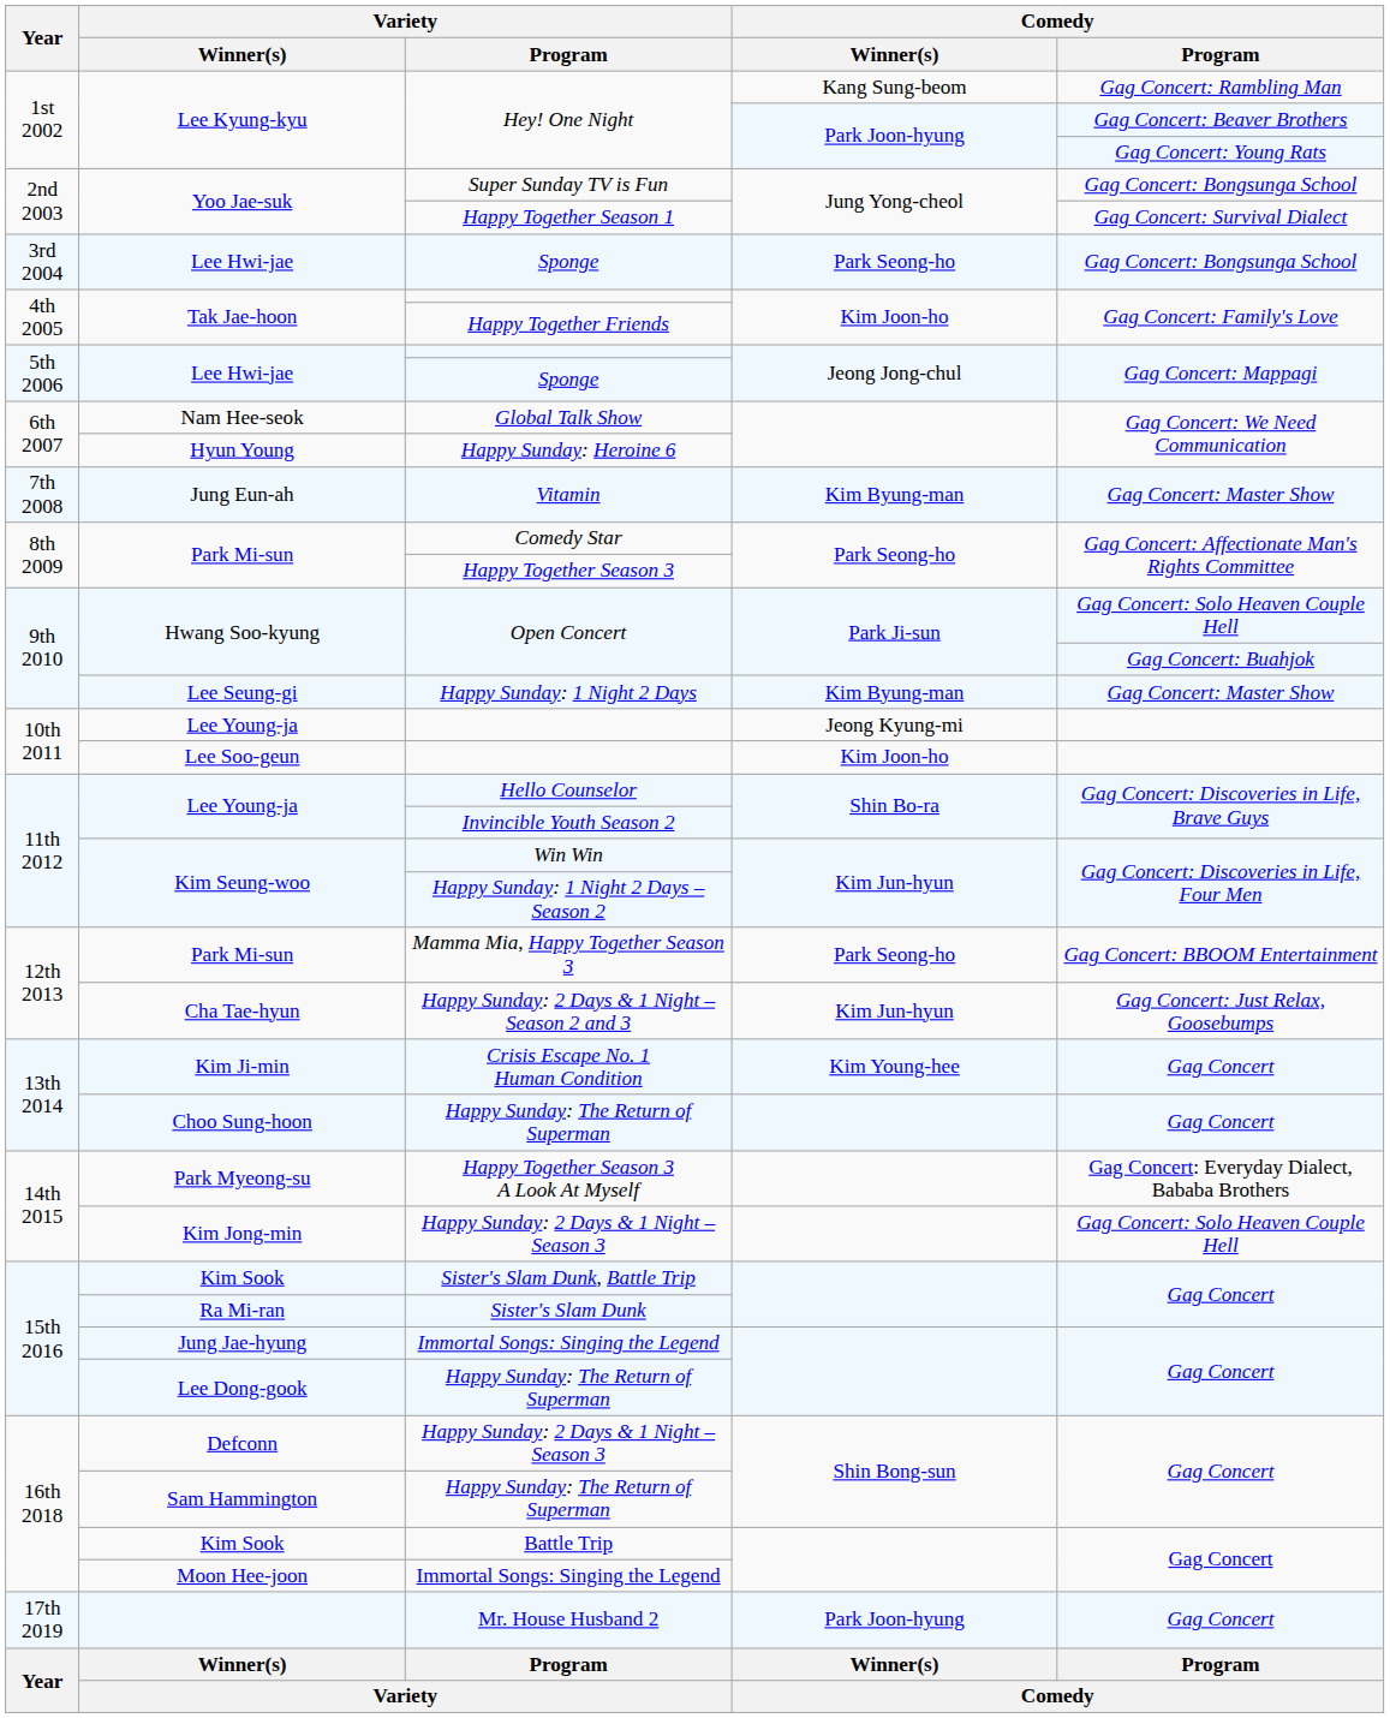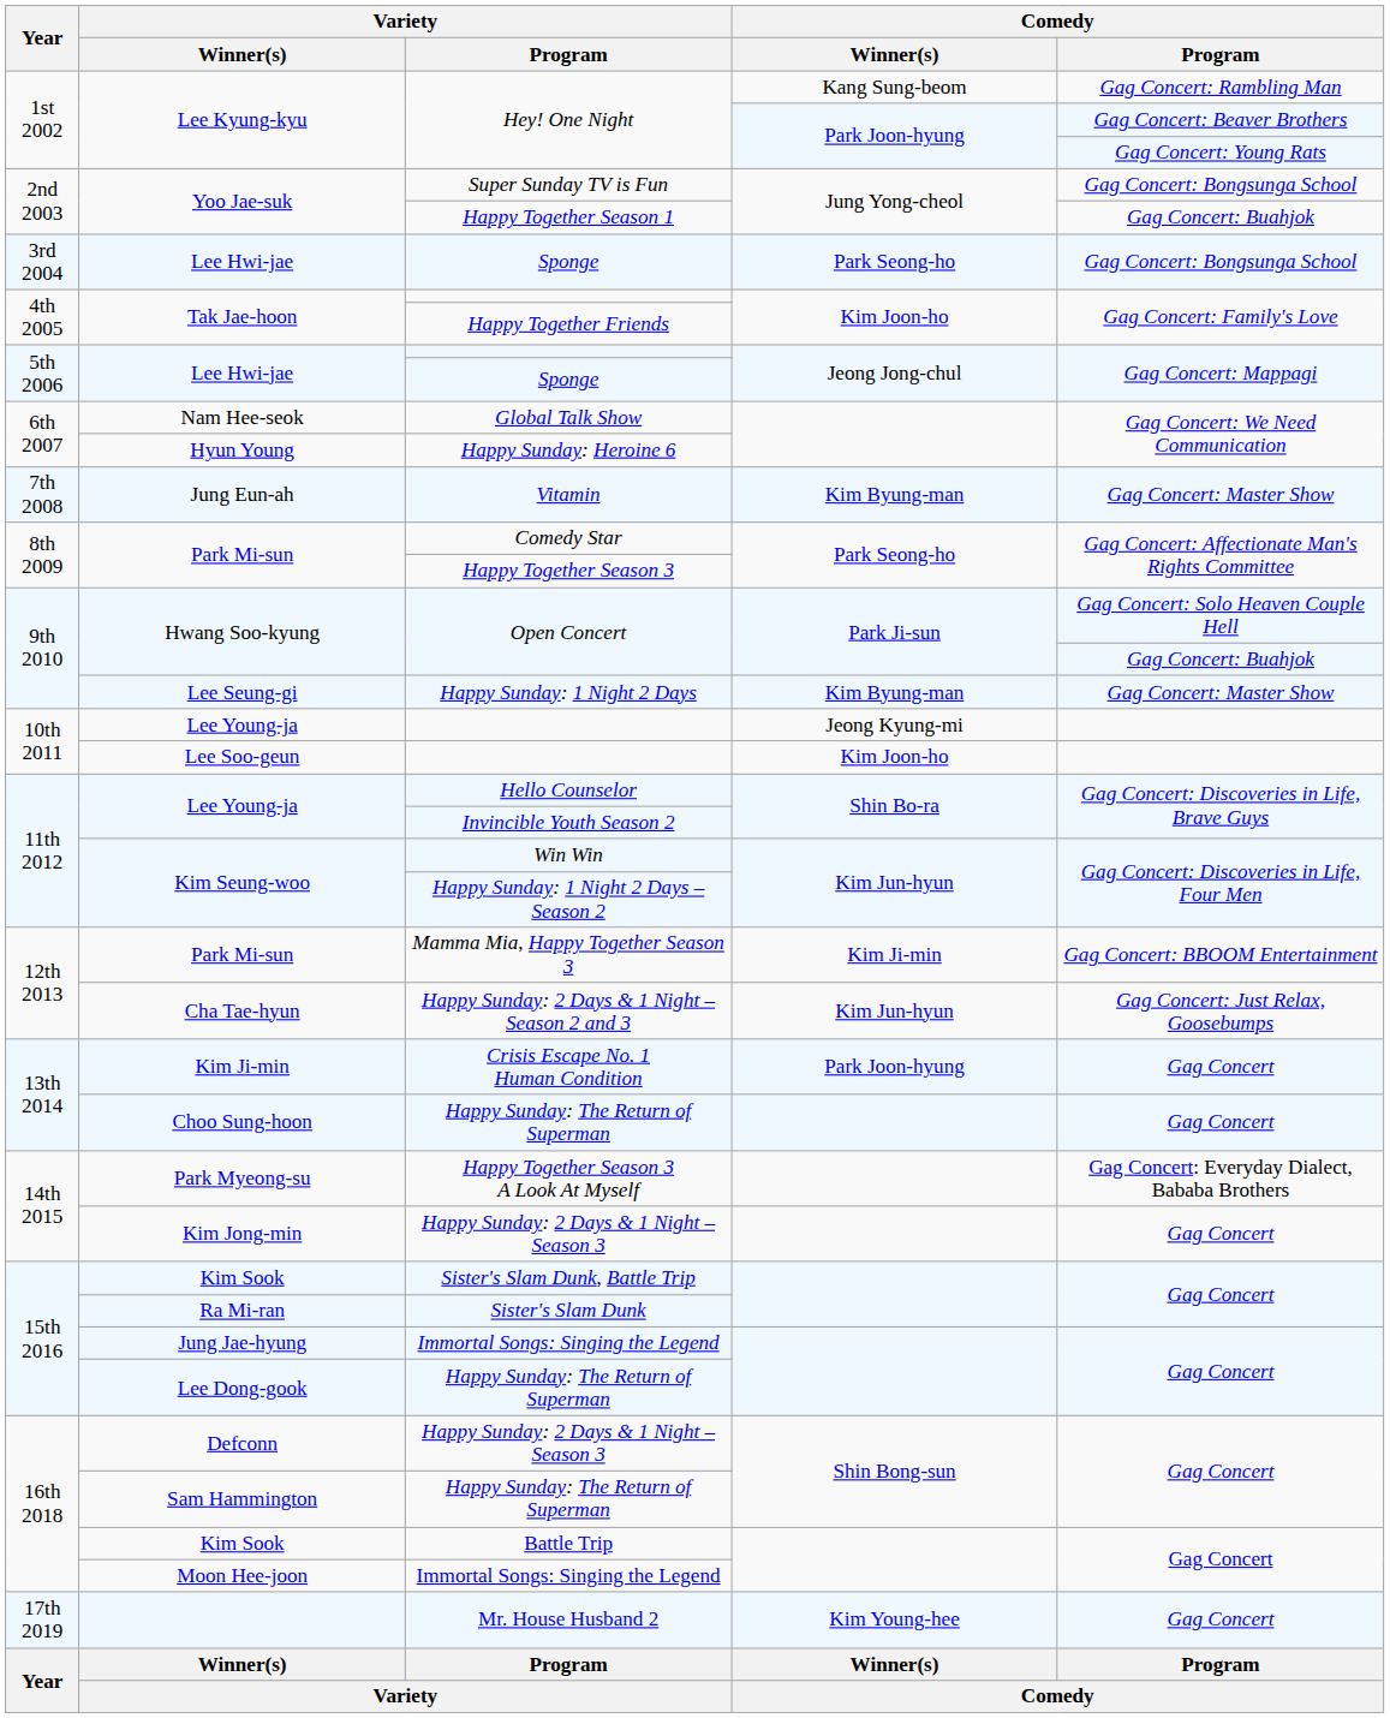Happy Together Season 1 | Comedy / Program: Gag Concert: Survival Dialect -> Gag Concert: Buahjok
Mamma Mia, Happy Together Season 3 | Comedy / Winner(s): Park Seong-ho -> Kim Ji-min
Crisis Escape No. 1 Human Condition | Comedy / Winner(s): Kim Young-hee -> Park Joon-hyung
Kim Jong-min / Happy Sunday: 2 Days & 1 Night – Season 3 | Comedy / Program: Gag Concert: Solo Heaven Couple Hell -> Gag Concert
Mr. House Husband 2 | Comedy / Winner(s): Park Joon-hyung -> Kim Young-hee
